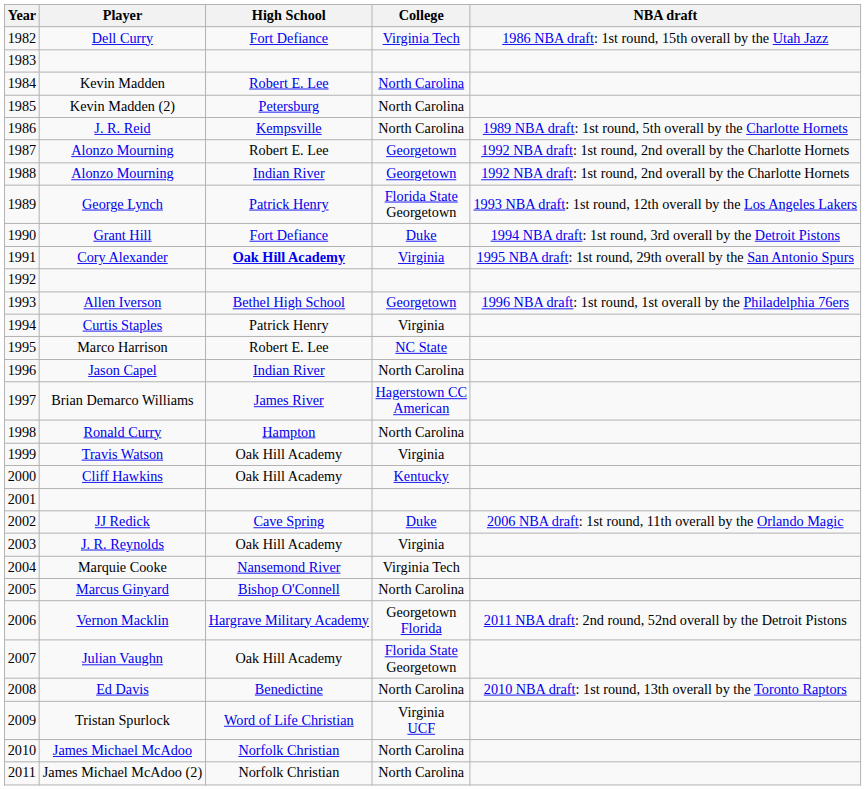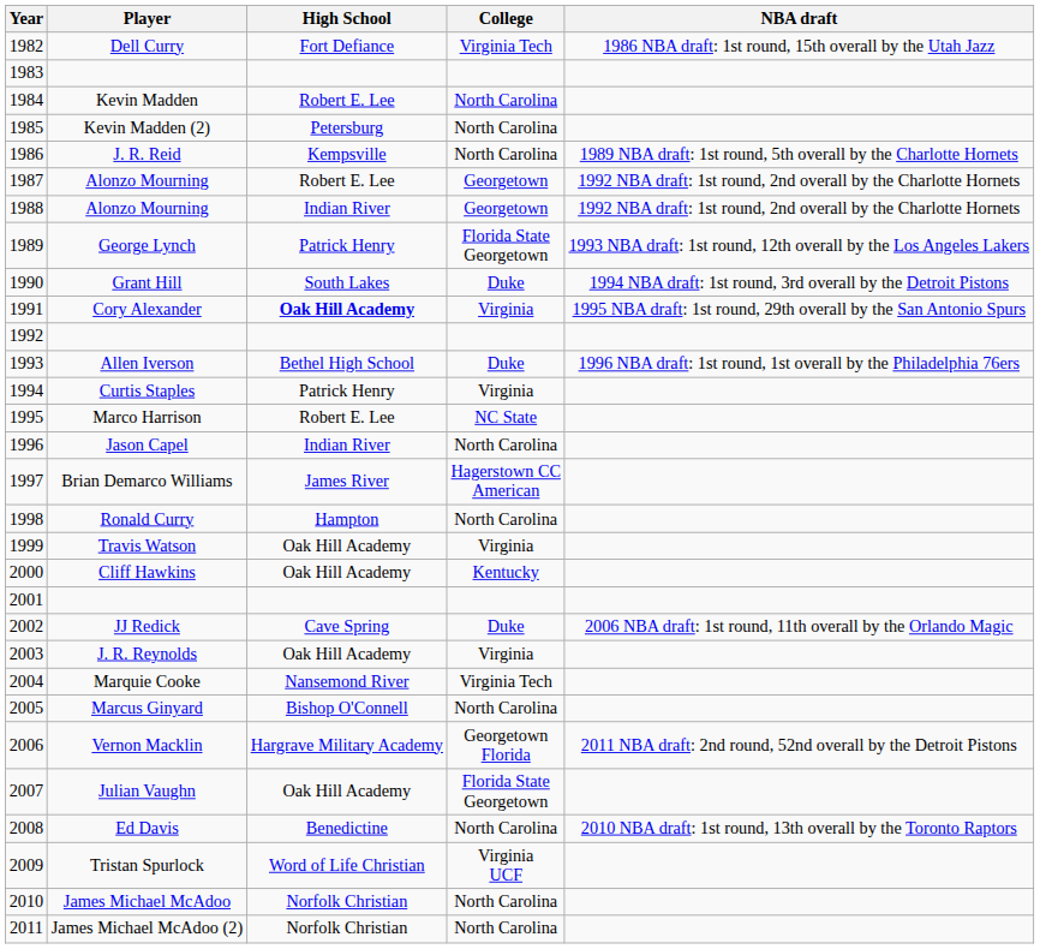Grant Hill | High School: Fort Defiance -> South Lakes
Allen Iverson | College: Georgetown -> Duke
